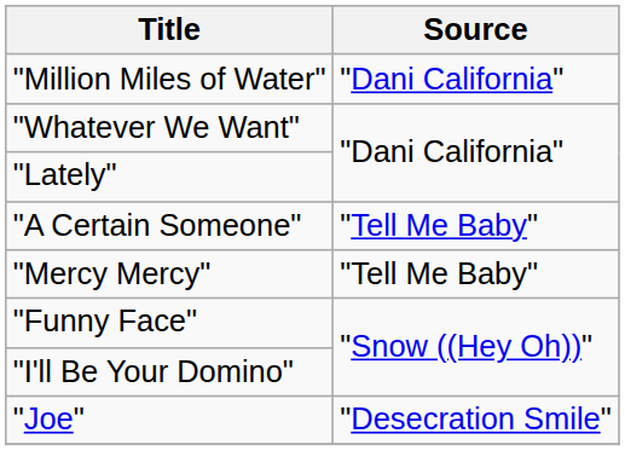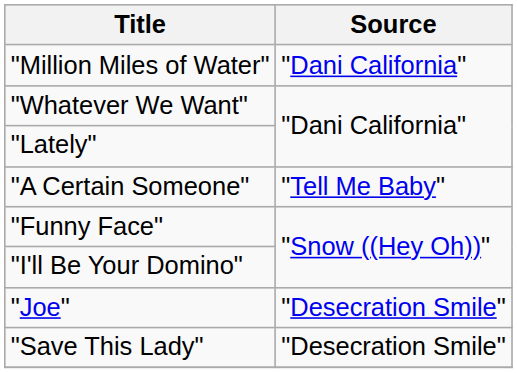- row: "Mercy Mercy" | "Tell Me Baby"
+ row: "Save This Lady" | "Desecration Smile"
